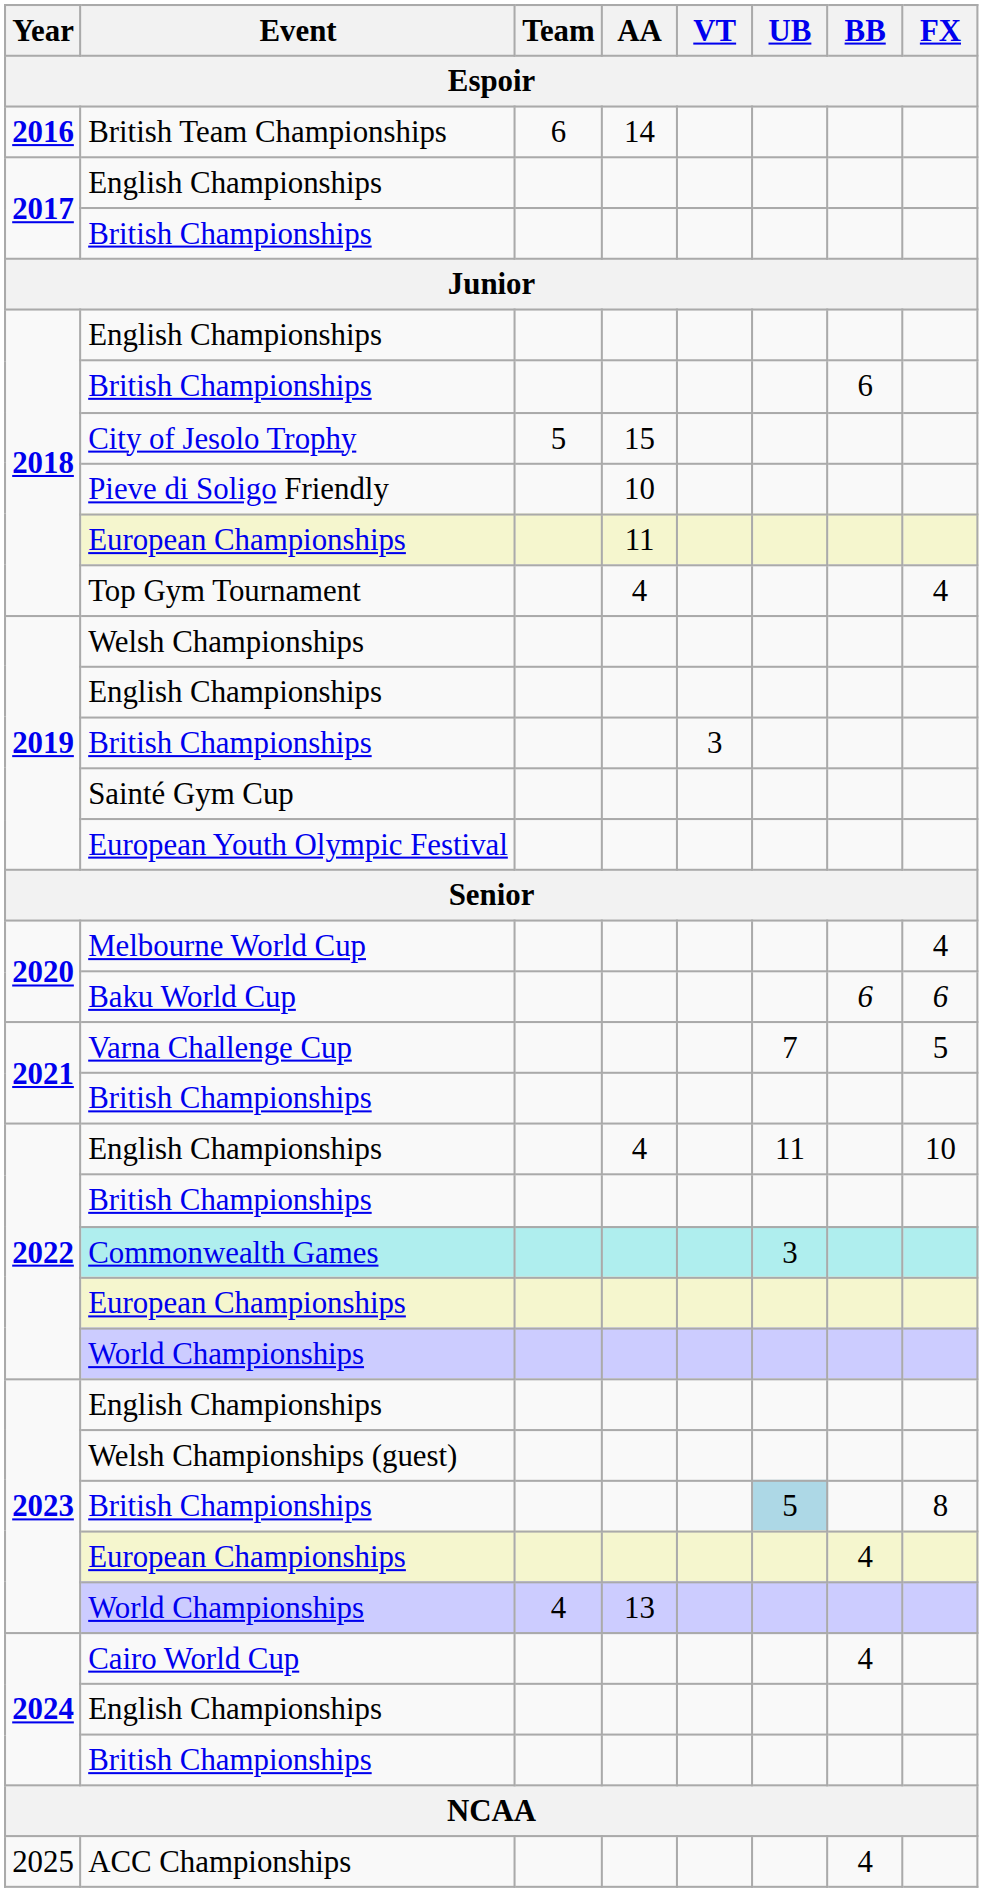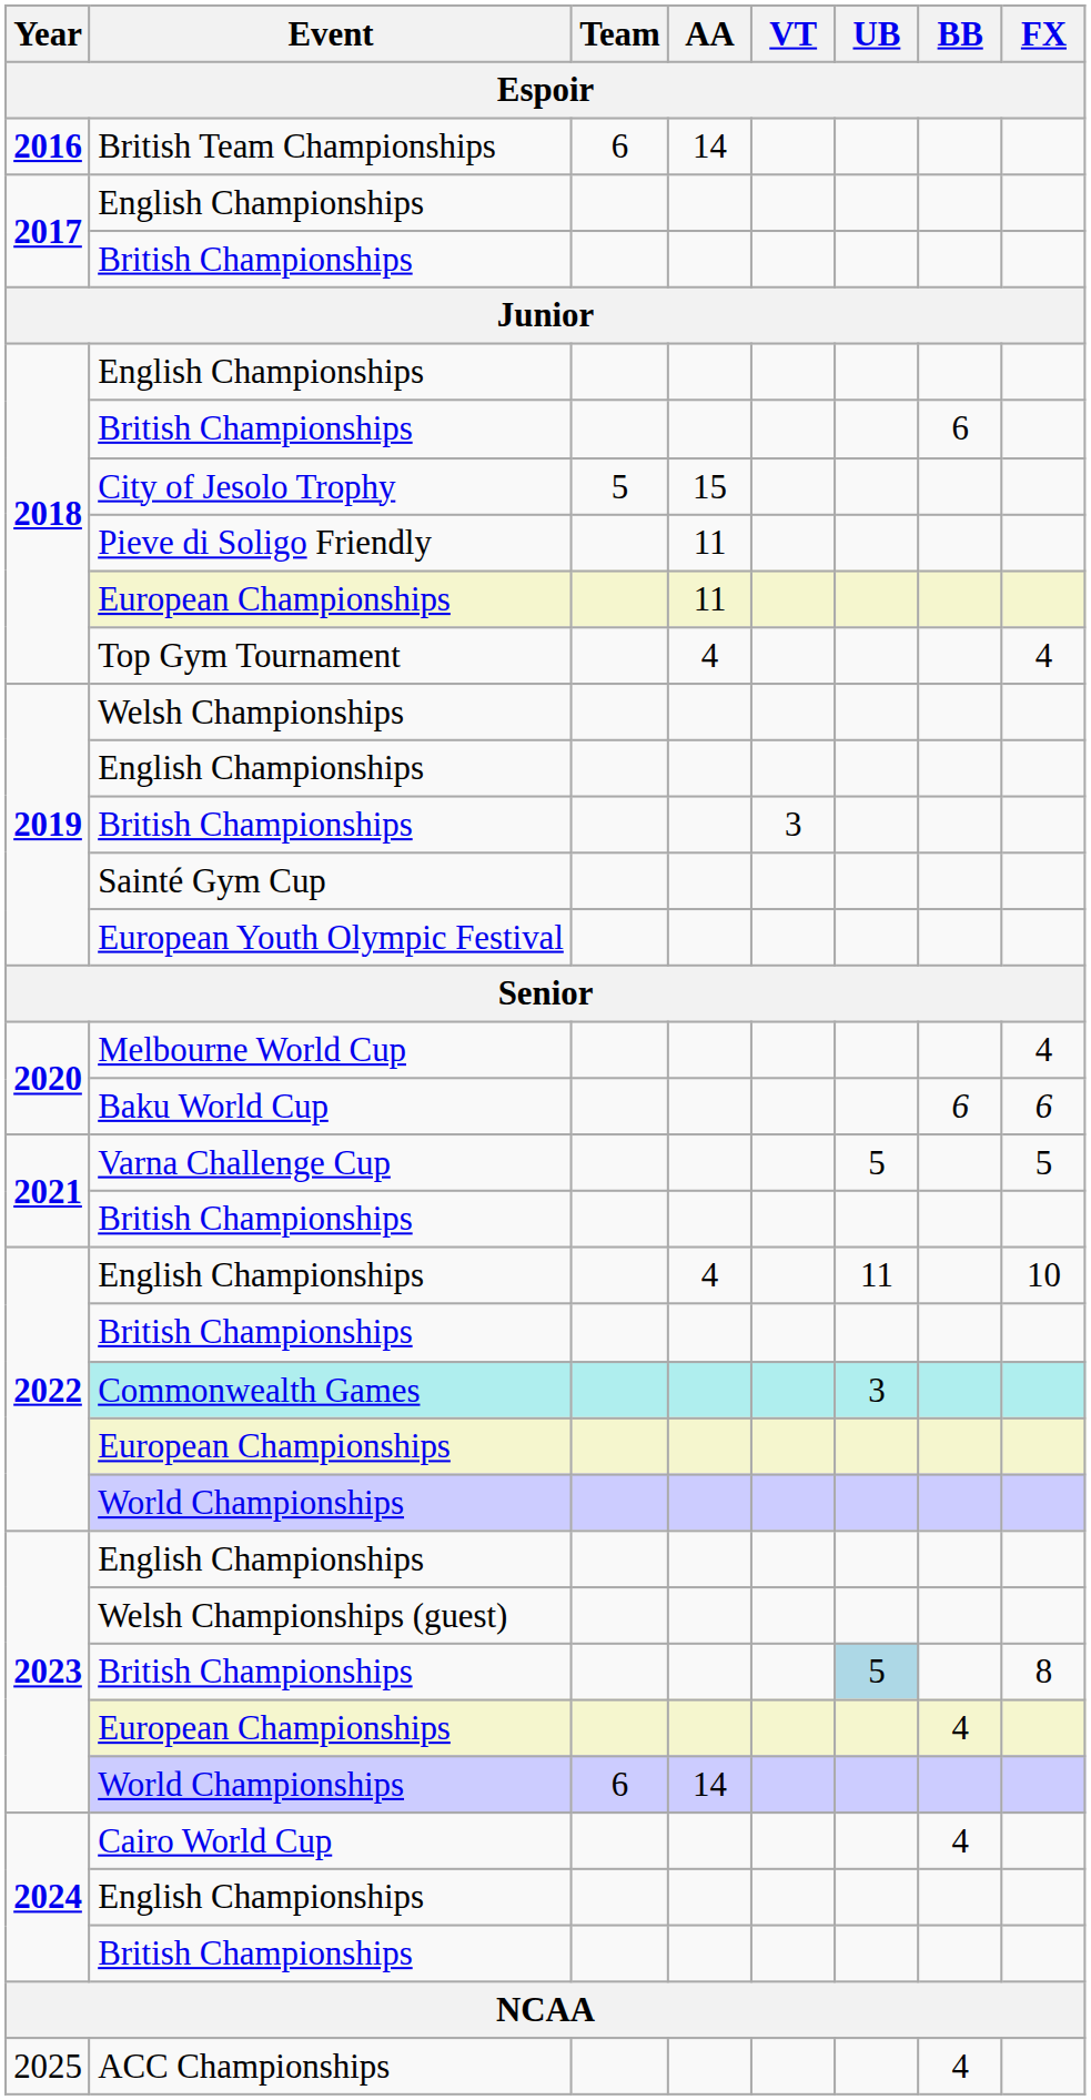Pieve di Soligo Friendly | AA: 10 -> 11
Varna Challenge Cup | UB: 7 -> 5
2023 / World Championships | Team: 4 -> 6
2023 / World Championships | AA: 13 -> 14
